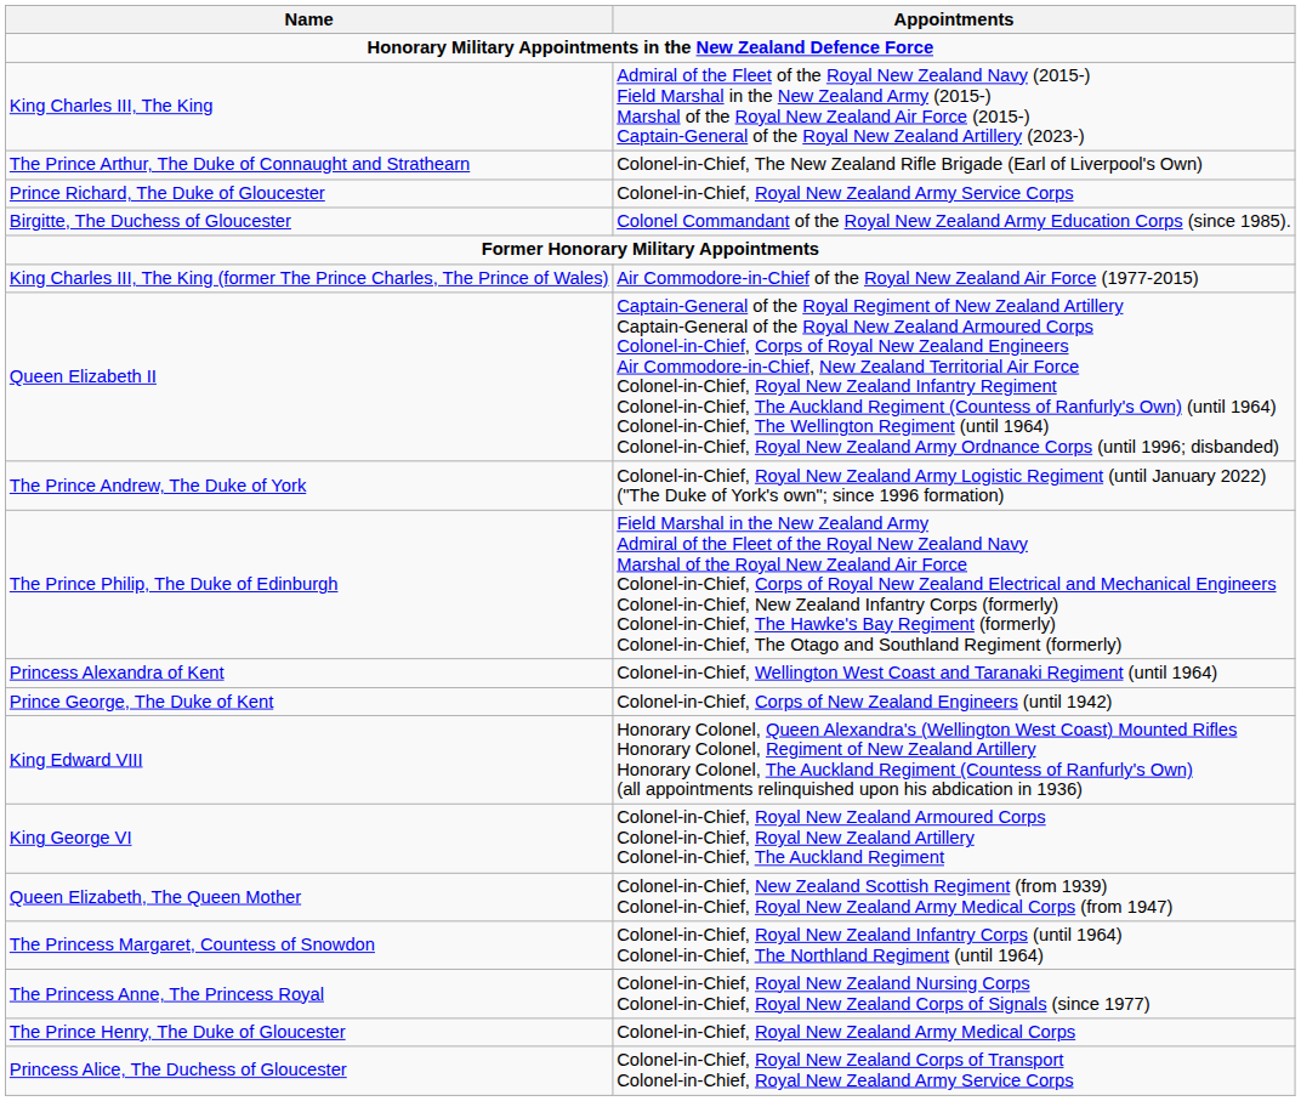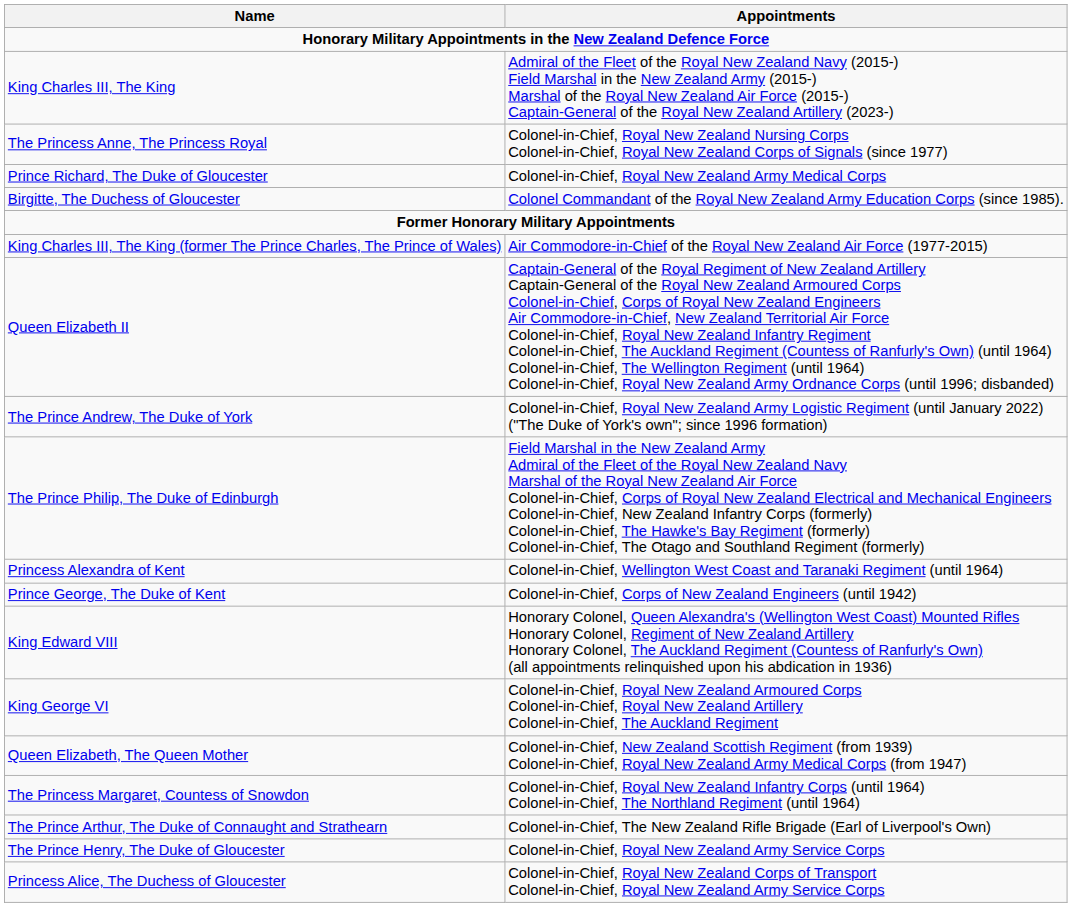rows swapped: The Princess Anne, The Princess Royal <-> The Prince Arthur, The Duke of Connaught and Strathearn
Prince Richard, The Duke of Gloucester | Appointments: Colonel-in-Chief, Royal New Zealand Army Service Corps -> Colonel-in-Chief, Royal New Zealand Army Medical Corps
The Prince Henry, The Duke of Gloucester | Appointments: Colonel-in-Chief, Royal New Zealand Army Medical Corps -> Colonel-in-Chief, Royal New Zealand Army Service Corps
